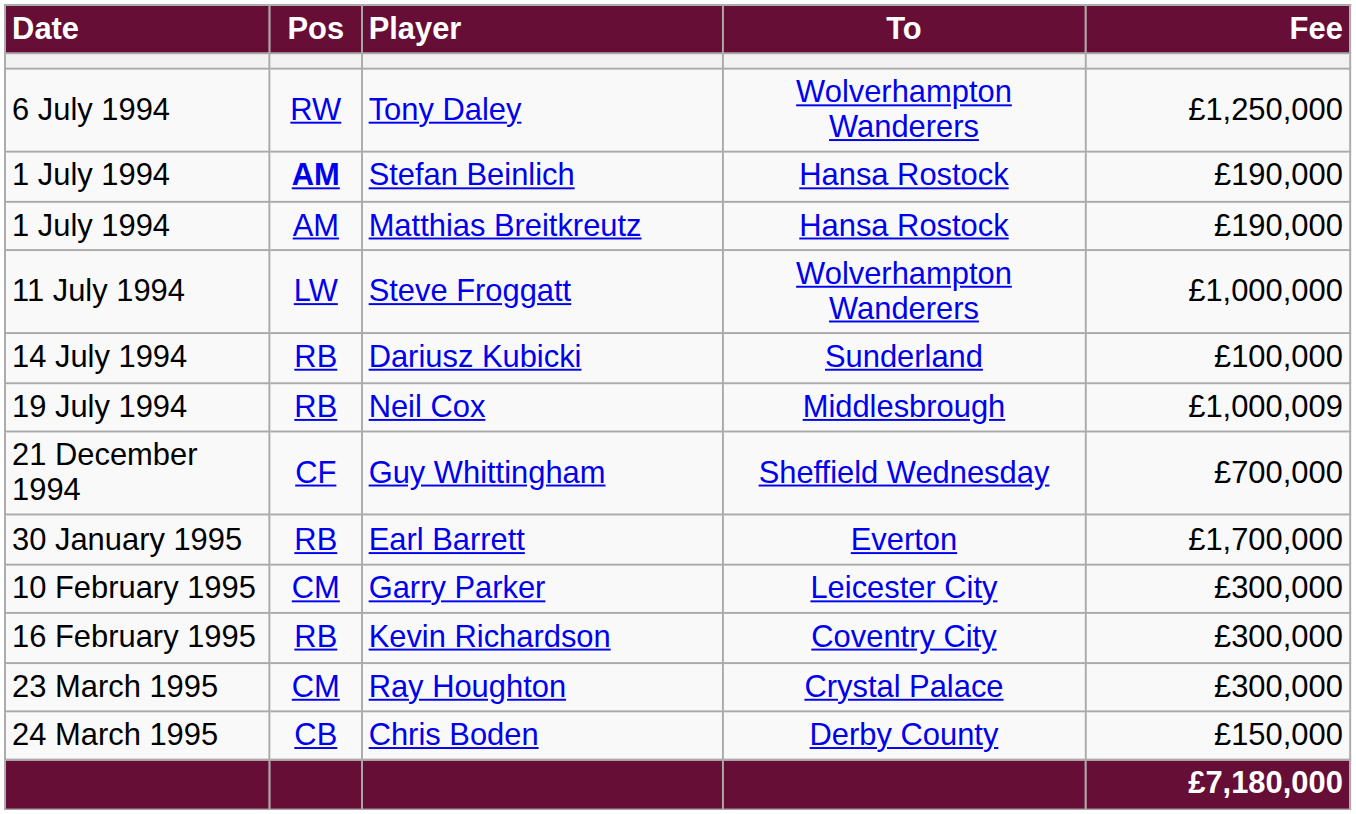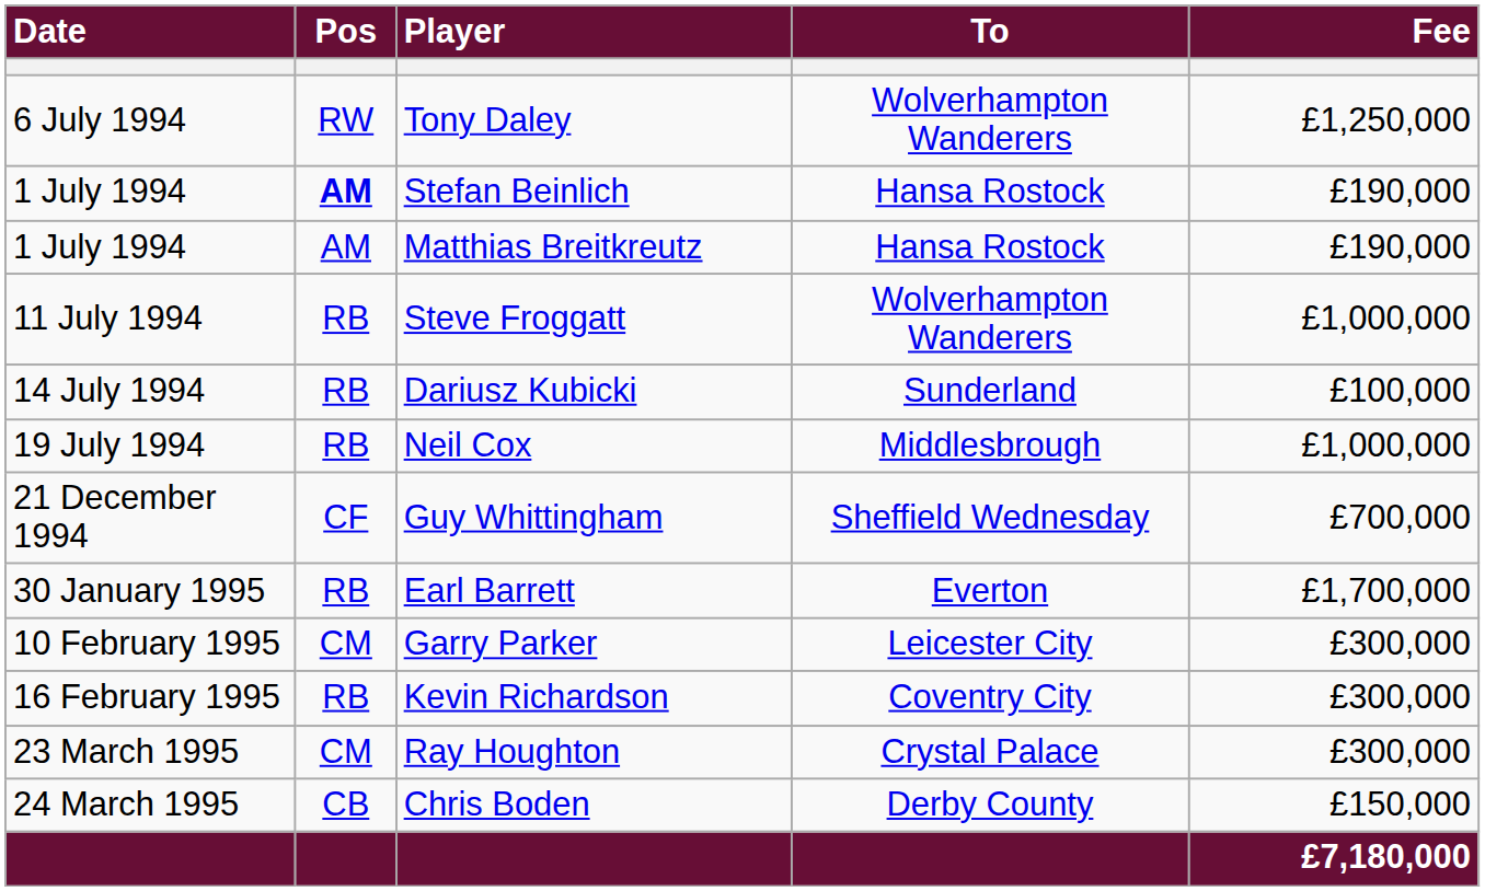Steve Froggatt | Pos: LW -> RB
Neil Cox | Fee: £1,000,009 -> £1,000,000
